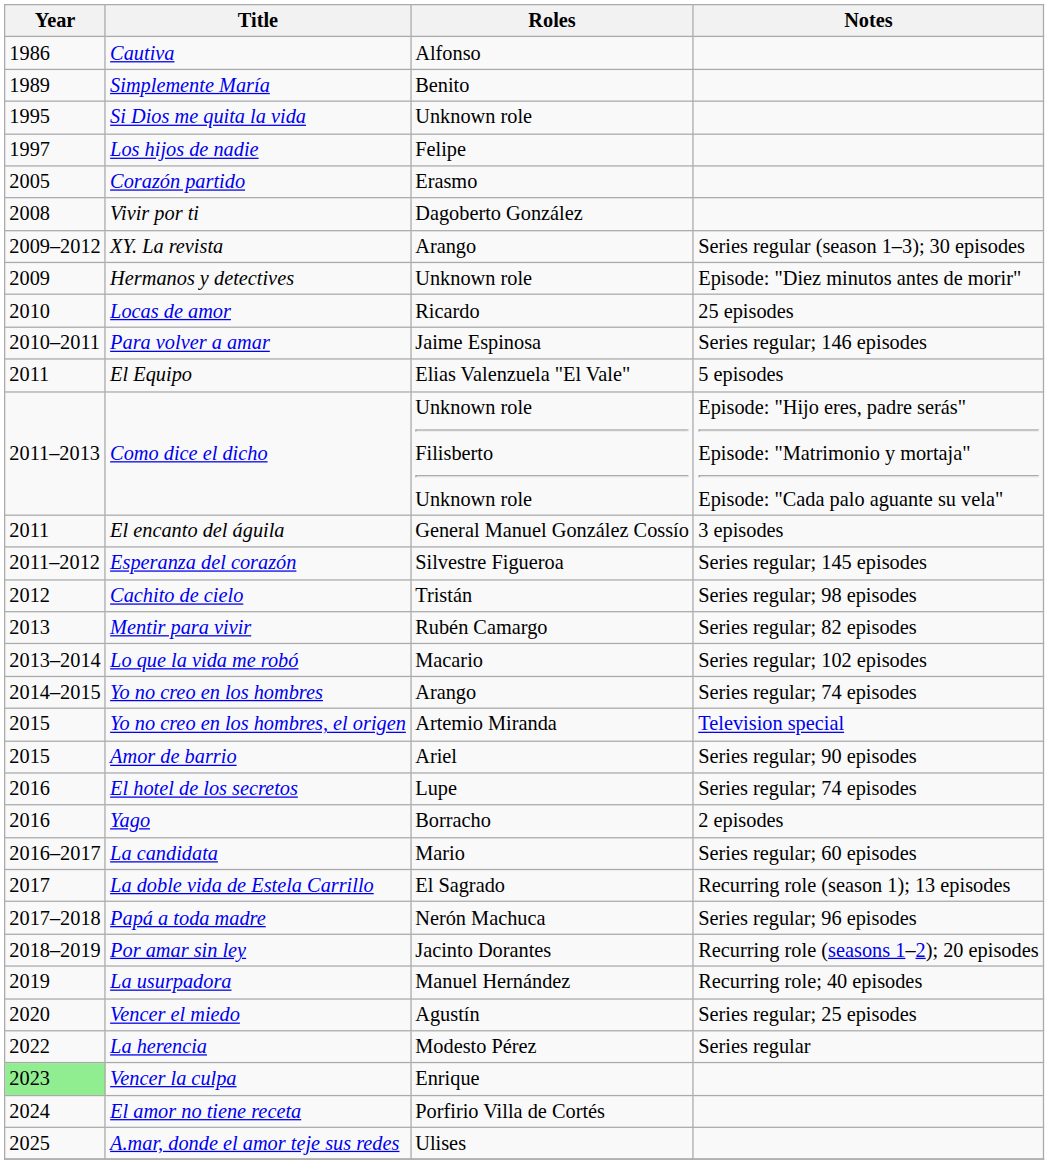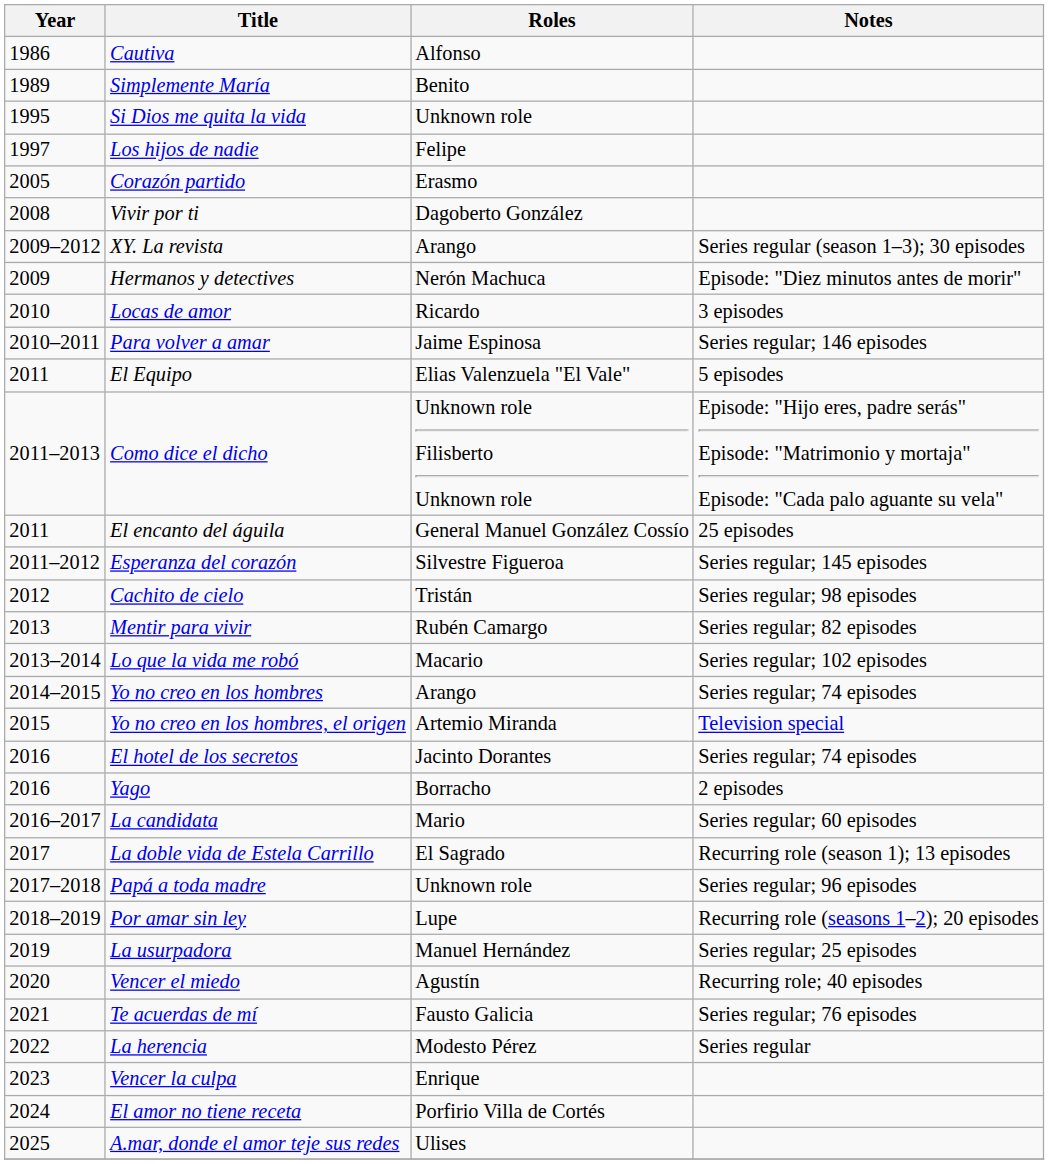Hermanos y detectives | Roles: Unknown role -> Nerón Machuca
Locas de amor | Notes: 25 episodes -> 3 episodes
El encanto del águila | Notes: 3 episodes -> 25 episodes
- row: 2015 | Amor de barrio | Ariel | Series regular; 90 episodes
El hotel de los secretos | Roles: Lupe -> Jacinto Dorantes
Papá a toda madre | Roles: Nerón Machuca -> Unknown role
Por amar sin ley | Roles: Jacinto Dorantes -> Lupe
La usurpadora | Notes: Recurring role; 40 episodes -> Series regular; 25 episodes
Vencer el miedo | Notes: Series regular; 25 episodes -> Recurring role; 40 episodes
+ row: 2021 | Te acuerdas de mí | Fausto Galicia | Series regular; 76 episodes
Vencer la culpa | Year: lightgreen background -> no background
